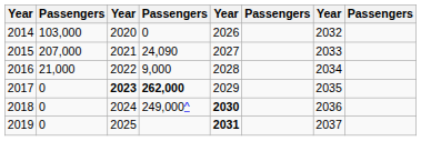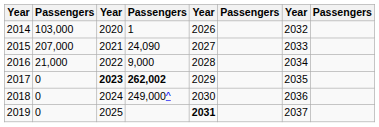2014 | column 4: 0 -> 1
2017 | column 4: 262,000 -> 262,002
2018 | column 5: bold -> normal
